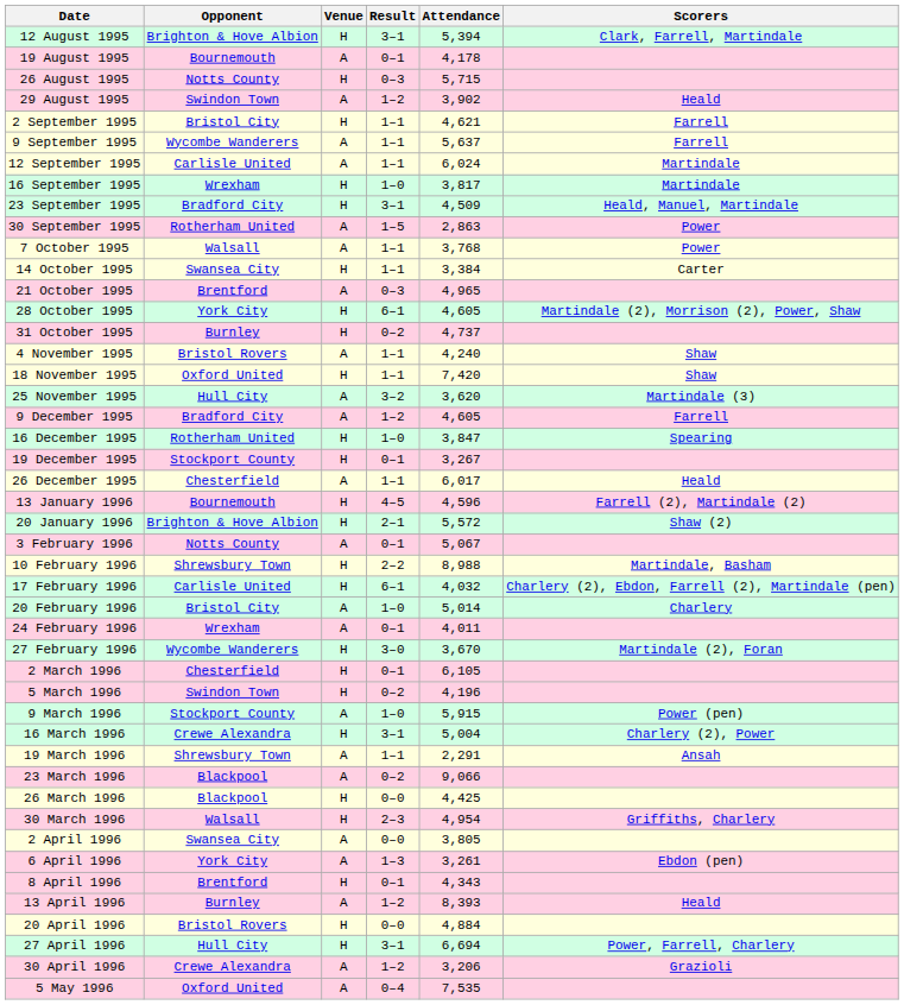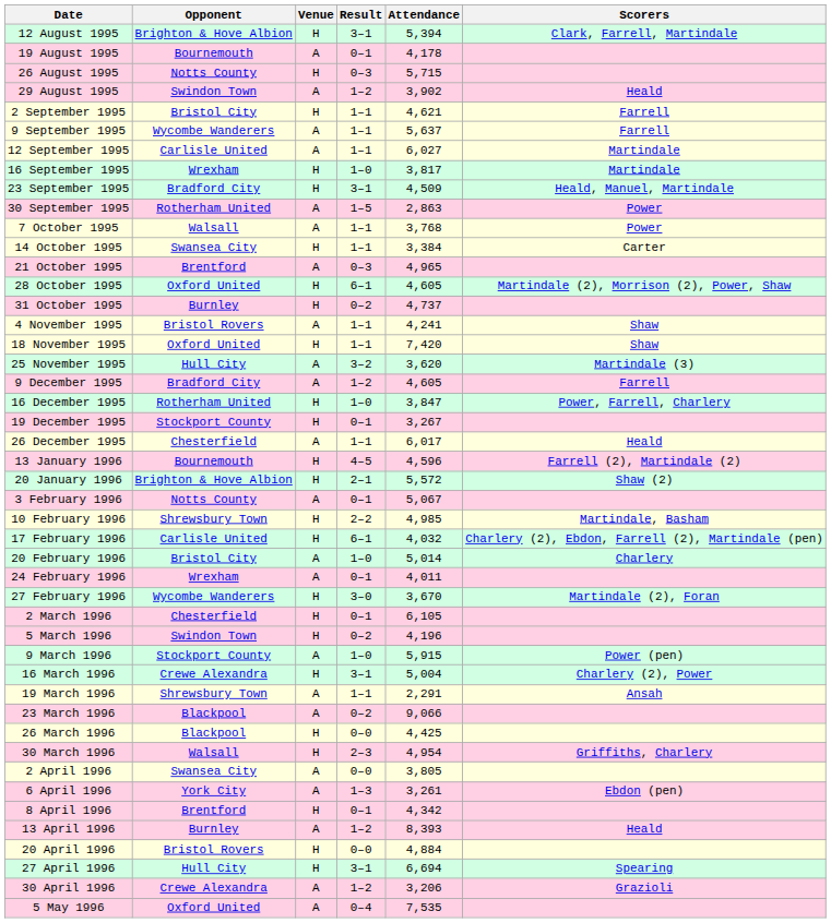12 September 1995 | Attendance: 6,024 -> 6,027
28 October 1995 | Opponent: York City -> Oxford United
4 November 1995 | Attendance: 4,240 -> 4,241
16 December 1995 | Scorers: Spearing -> Power, Farrell, Charlery
10 February 1996 | Attendance: 8,988 -> 4,985
8 April 1996 | Attendance: 4,343 -> 4,342
27 April 1996 | Scorers: Power, Farrell, Charlery -> Spearing
